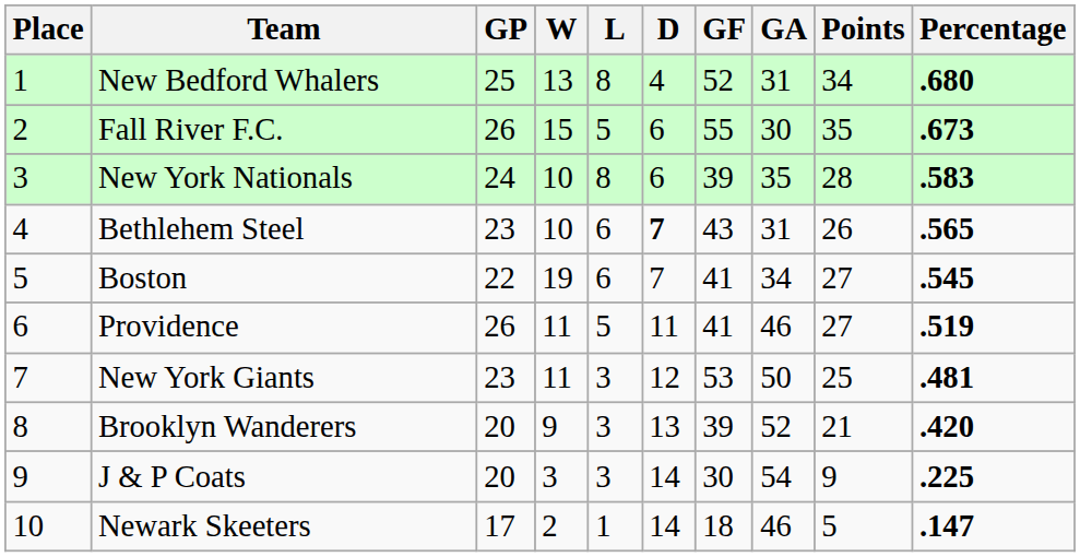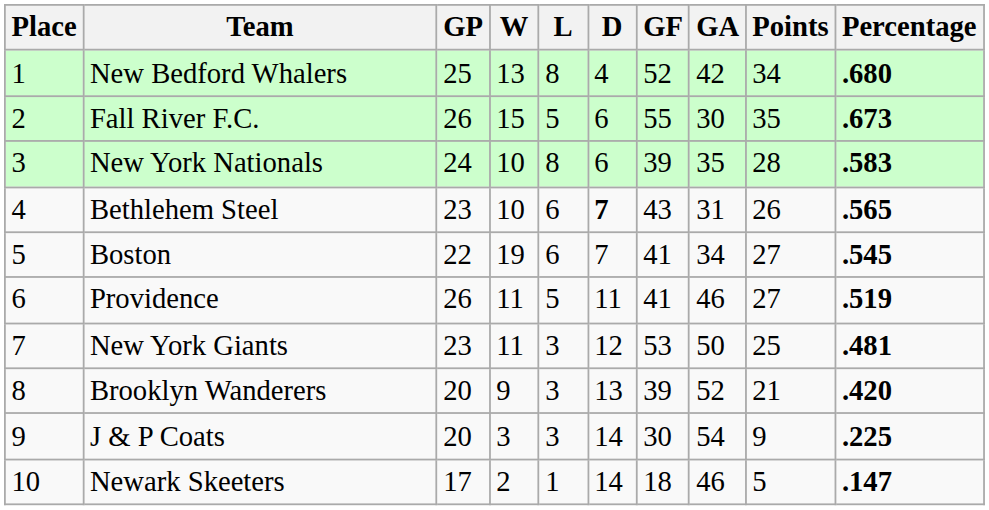New Bedford Whalers | GA: 31 -> 42
